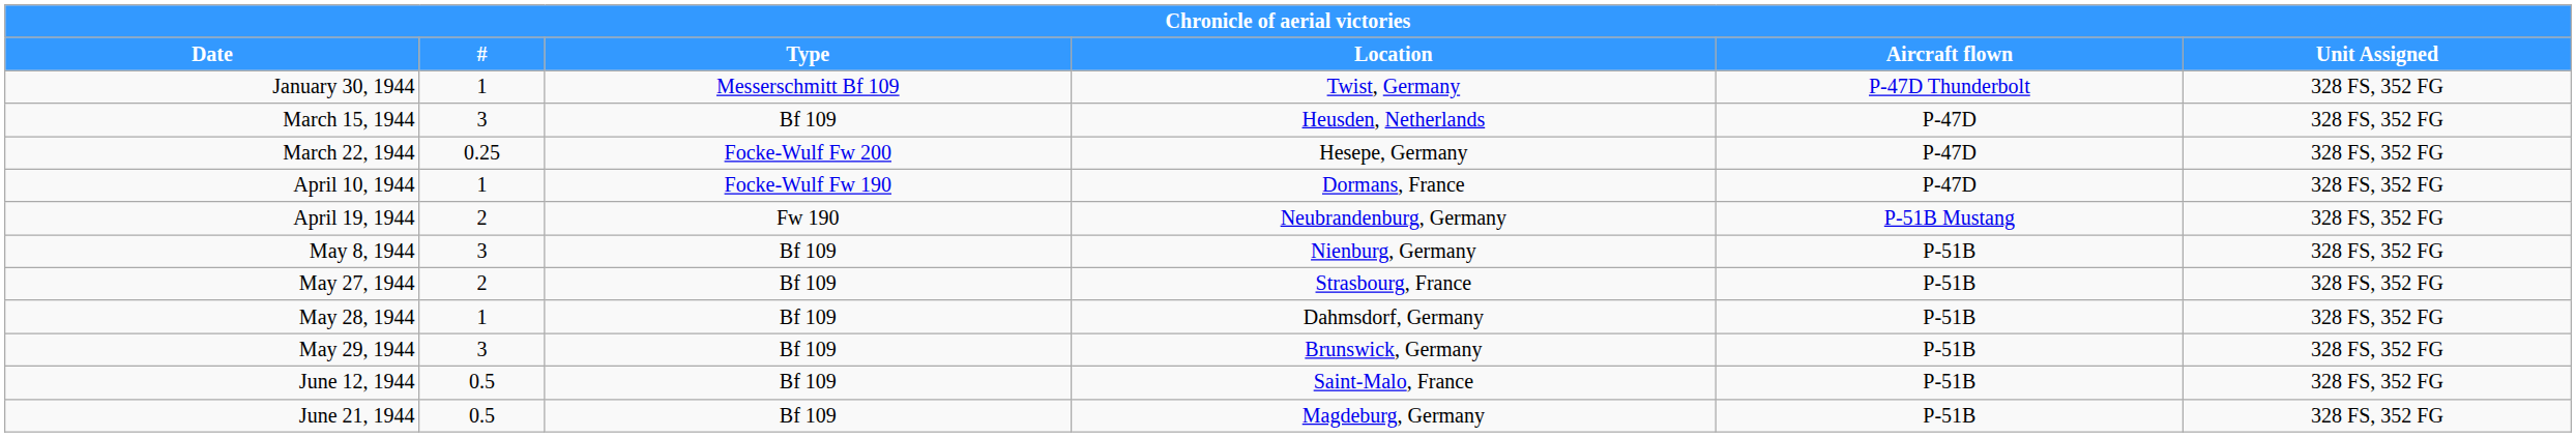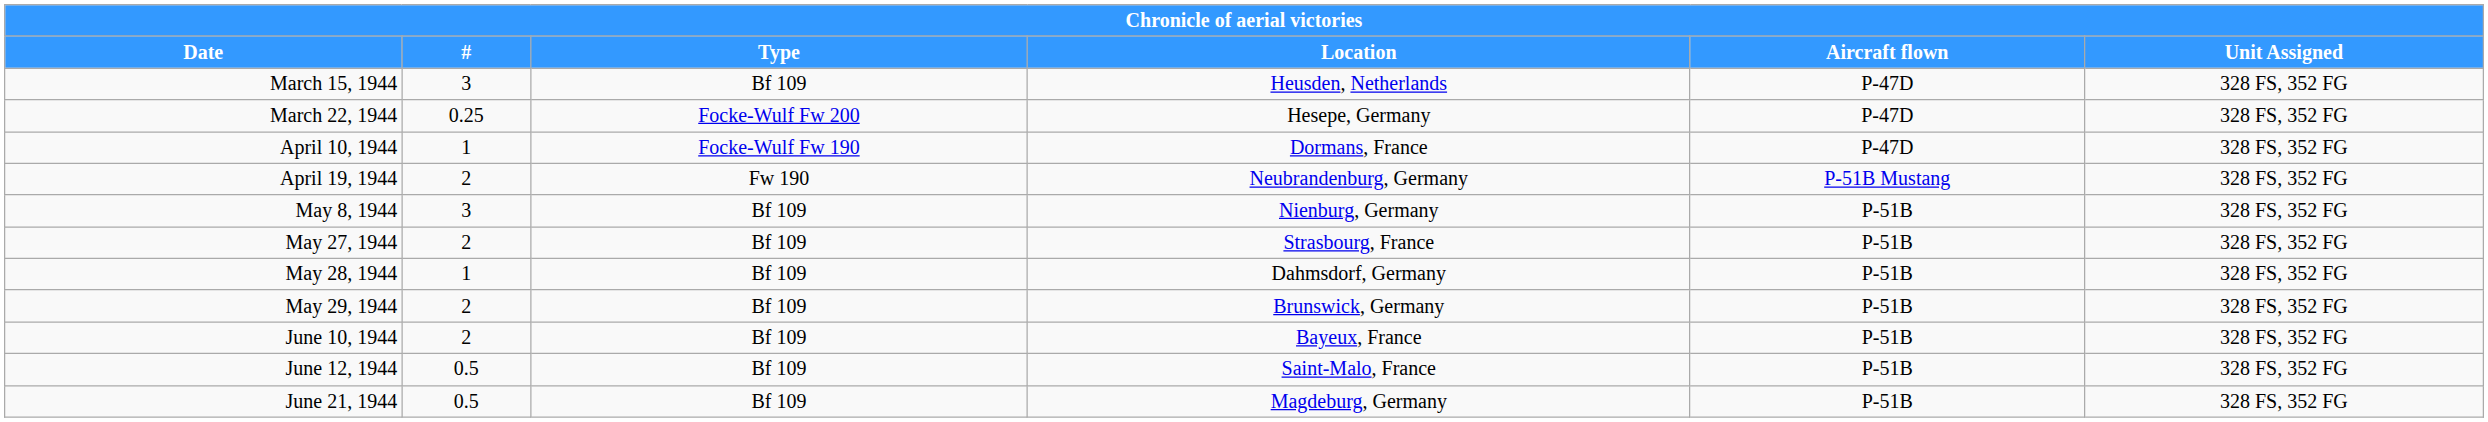- row: January 30, 1944 | 1 | Messerschmitt Bf 109 | Twist, Germany | P-47D Thunderbolt | 328 FS, 352 FG
May 29, 1944 | #: 3 -> 2
+ row: June 10, 1944 | 2 | Bf 109 | Bayeux, France | P-51B | 328 FS, 352 FG
